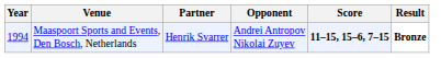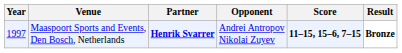Maaspoort Sports and Events, Den Bosch, Netherlands | Year: 1994 -> 1997
Maaspoort Sports and Events, Den Bosch, Netherlands | Partner: normal -> bold
